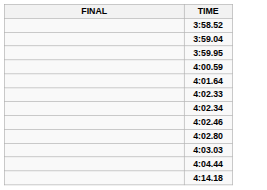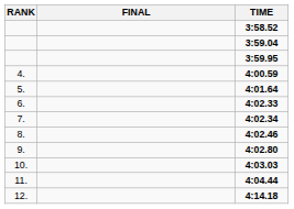+ column: RANK | 4. | 5. | 6. | 7. | 8. | 9. | 10. | 11. | 12.
